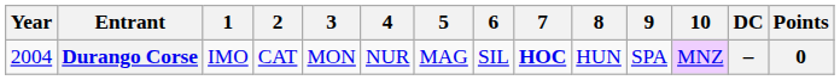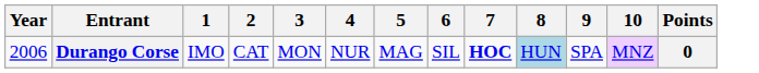- column: DC | –
Durango Corse | Year: 2004 -> 2006
Durango Corse | 8: no background -> lightblue background
